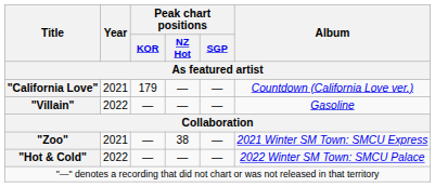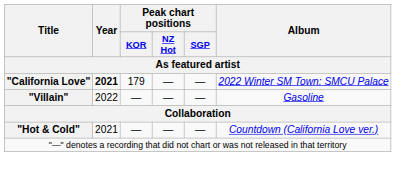"California Love" | Year: normal -> bold
"California Love" | Album: Countdown (California Love ver.) -> 2022 Winter SM Town: SMCU Palace
- row: "Zoo" | 2021 | — | 38 | — | 2021 Winter SM Town: SMCU Express
"Hot & Cold" | Year: 2022 -> 2021
"Hot & Cold" | Album: 2022 Winter SM Town: SMCU Palace -> Countdown (California Love ver.)
